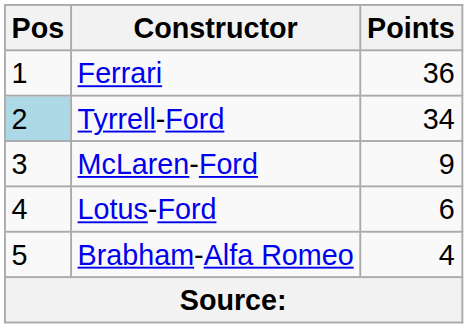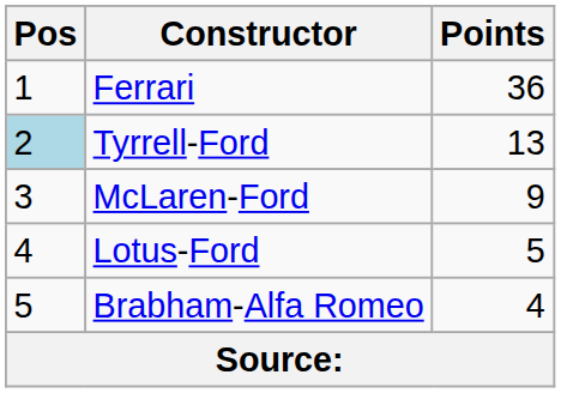Tyrrell-Ford | Points: 34 -> 13
Lotus-Ford | Points: 6 -> 5
